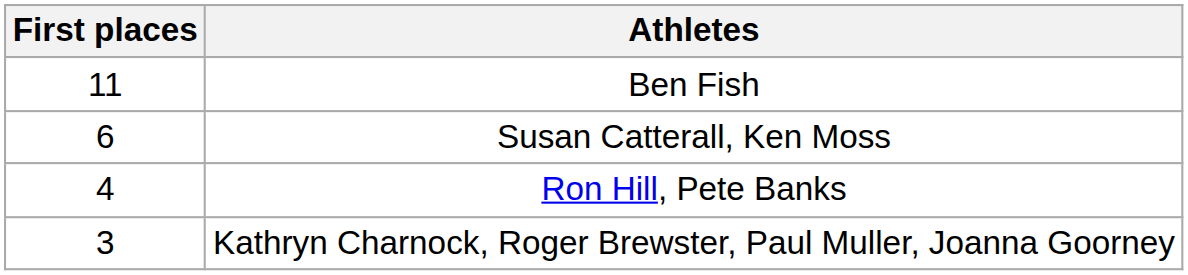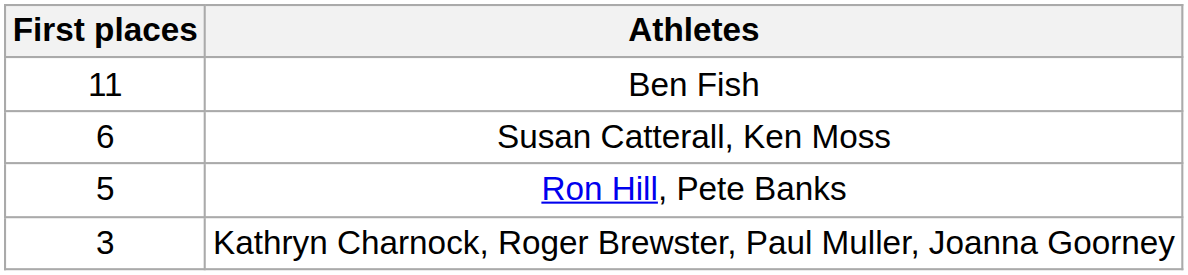Ron Hill, Pete Banks | First places: 4 -> 5
